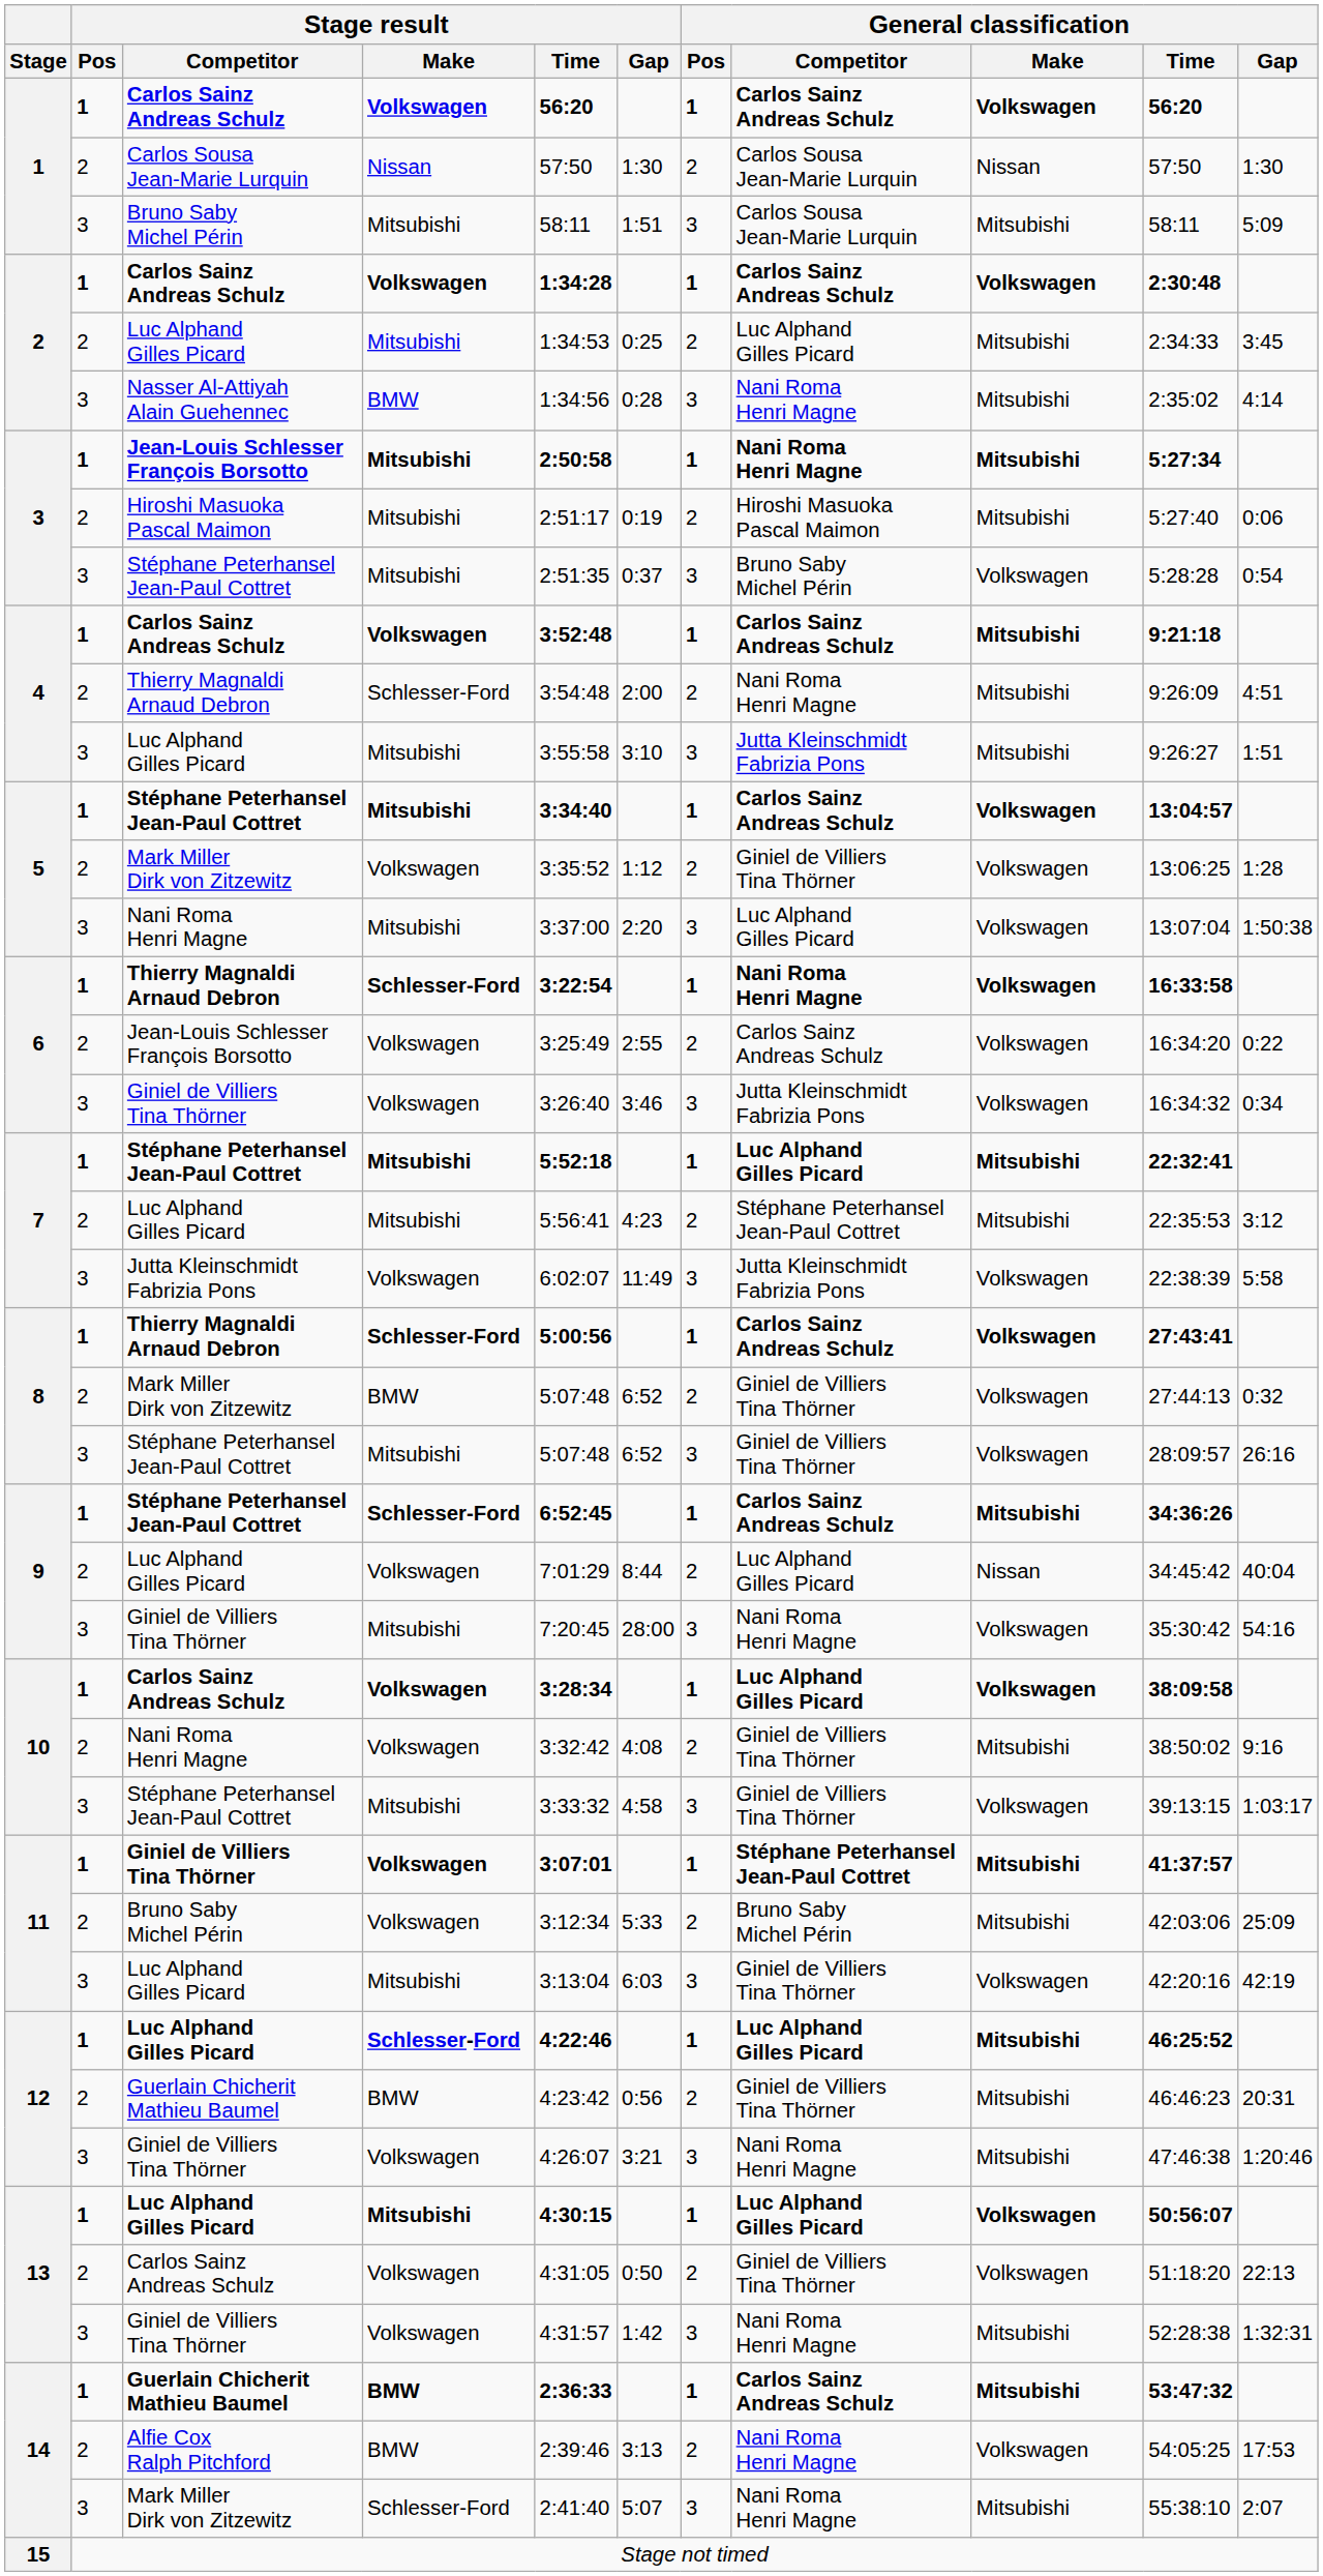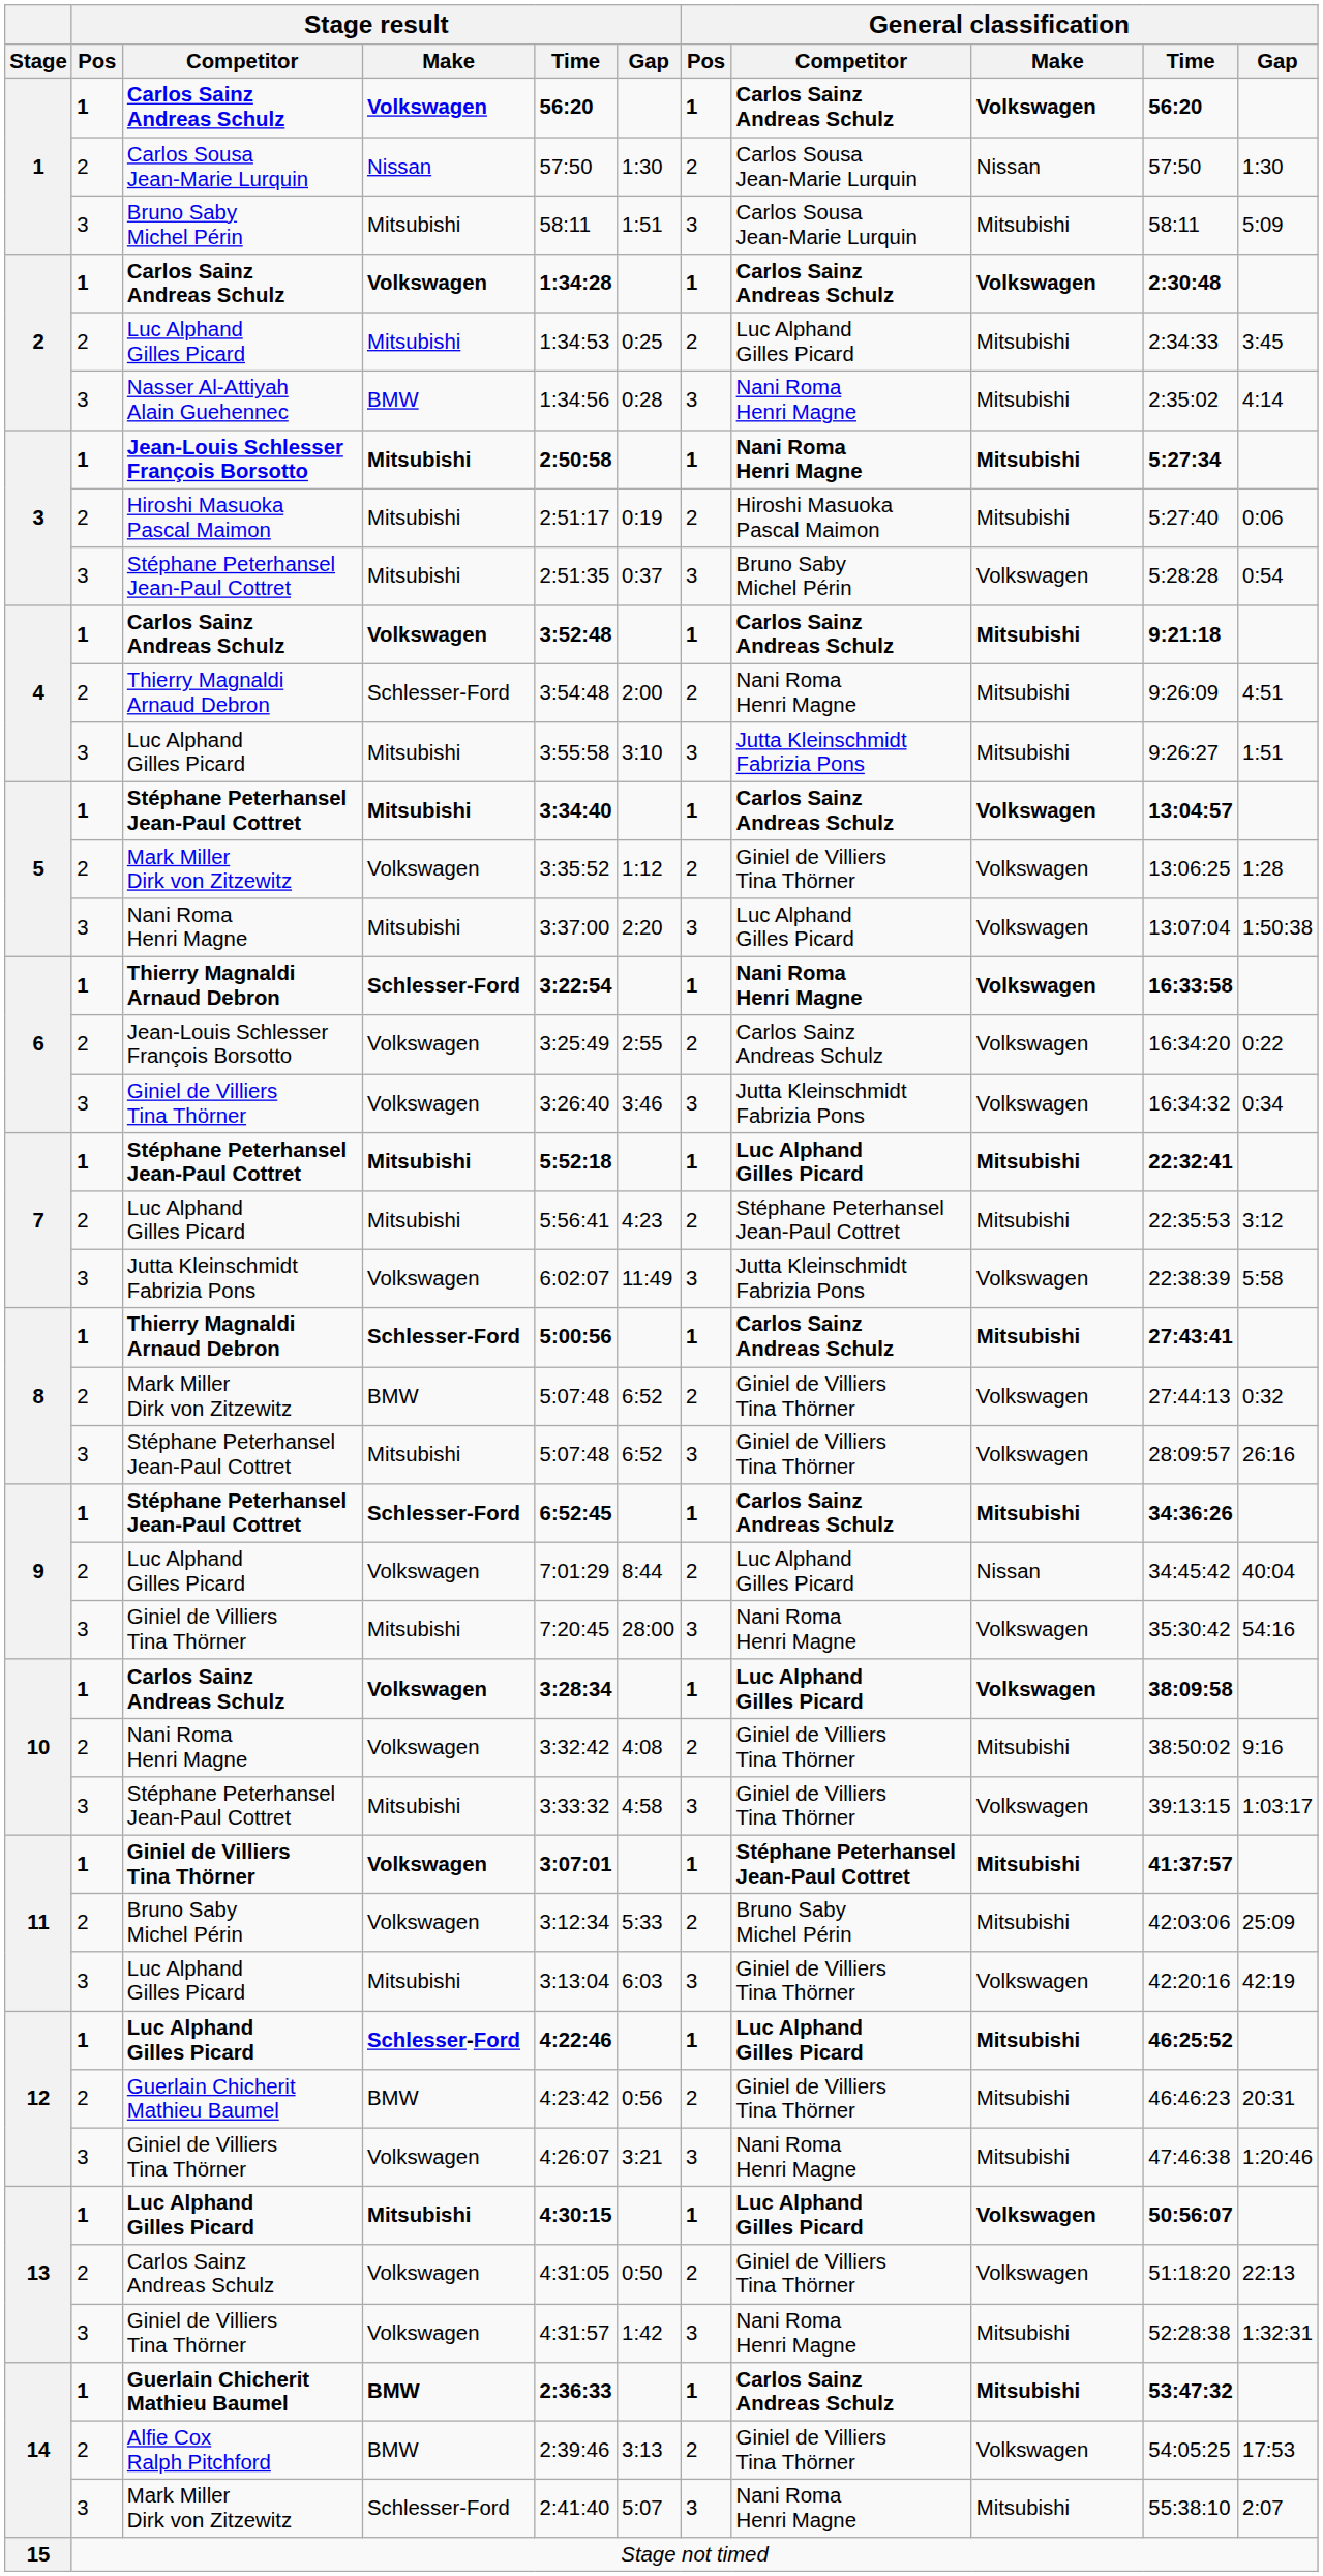8 / Thierry Magnaldi Arnaud Debron | General classification / Make: Volkswagen -> Mitsubishi
Alfie Cox Ralph Pitchford | General classification / Competitor: Nani Roma Henri Magne -> Giniel de Villiers Tina Thörner
